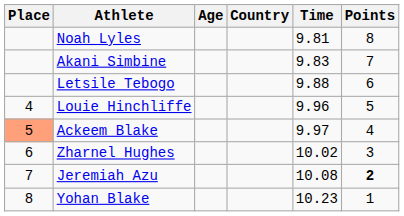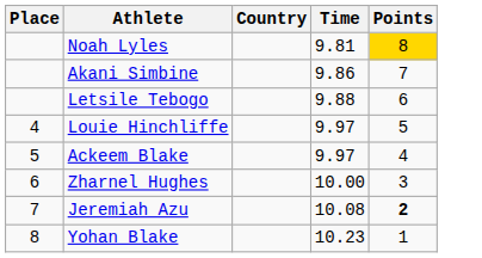- column: Age
Noah Lyles | Points: no background -> gold background
Akani Simbine | Time: 9.83 -> 9.86
Louie Hinchliffe | Time: 9.96 -> 9.97
Ackeem Blake | Place: lightsalmon background -> no background
Zharnel Hughes | Time: 10.02 -> 10.00
